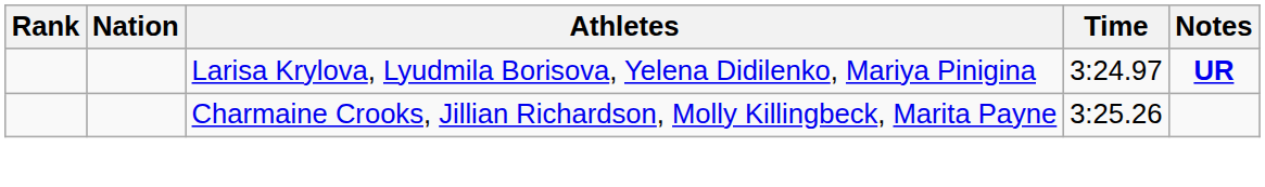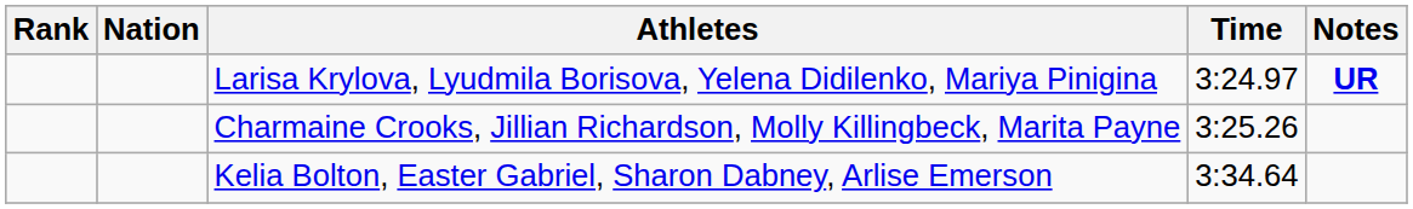+ row: Kelia Bolton, Easter Gabriel, Sharon Dabney, Arlise Emerson | 3:34.64
